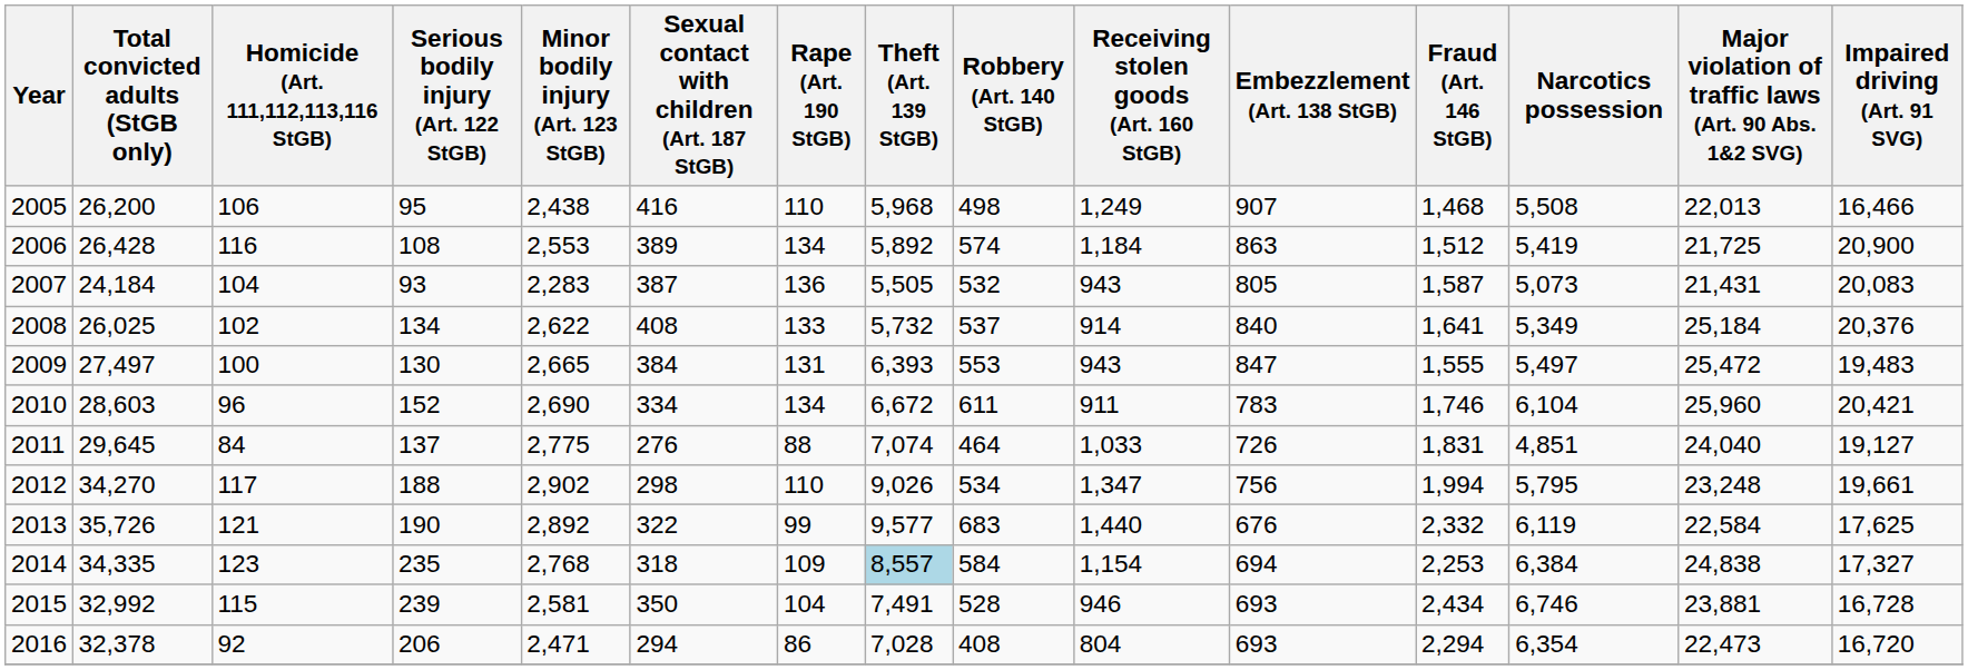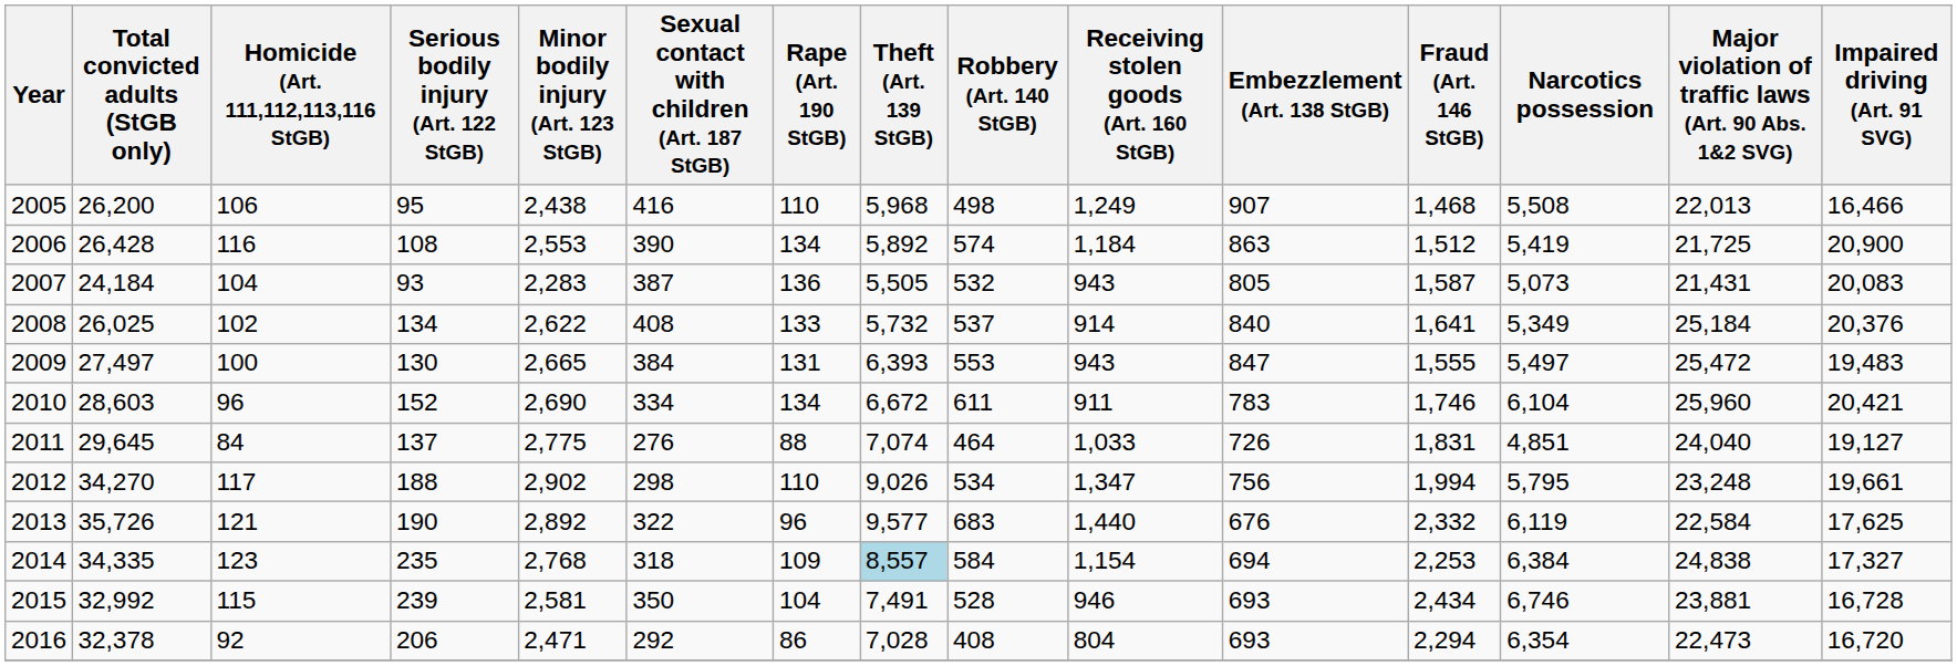2006 | Sexual contact with children (Art. 187 StGB): 389 -> 390
2013 | Rape (Art. 190 StGB): 99 -> 96
2016 | Sexual contact with children (Art. 187 StGB): 294 -> 292
